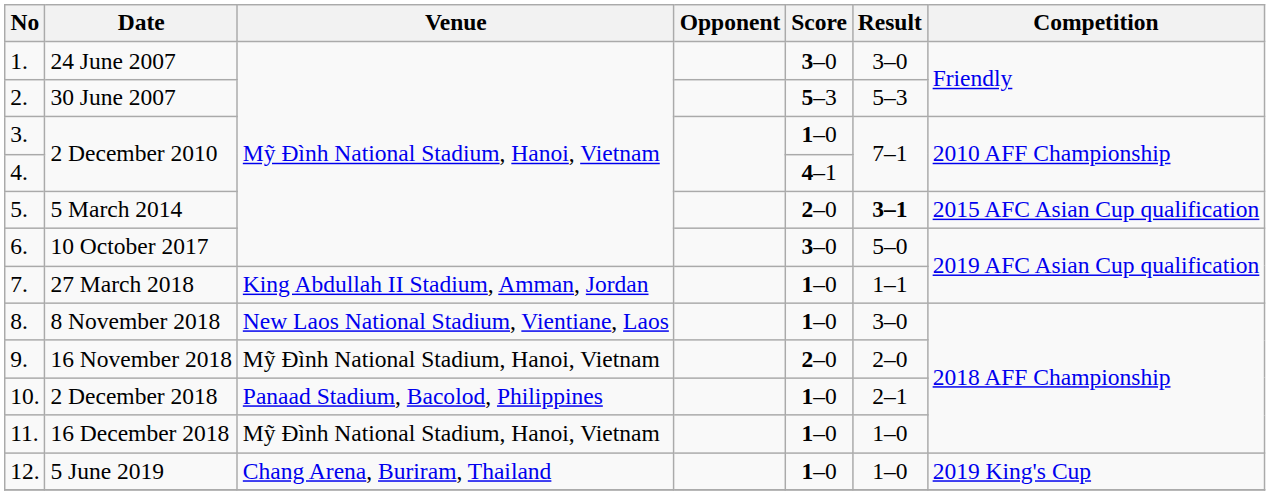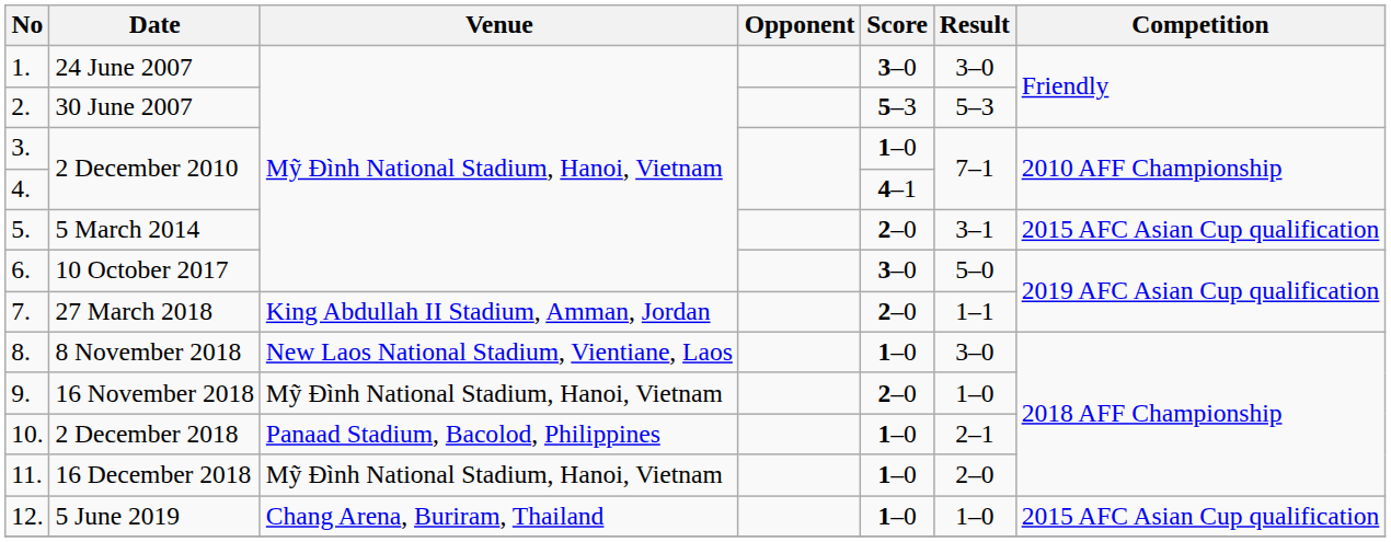5 March 2014 | Result: bold -> normal
27 March 2018 | Score: 1–0 -> 2–0
16 November 2018 | Result: 2–0 -> 1–0
16 December 2018 | Result: 1–0 -> 2–0
5 June 2019 | Competition: 2019 King's Cup -> 2015 AFC Asian Cup qualification
